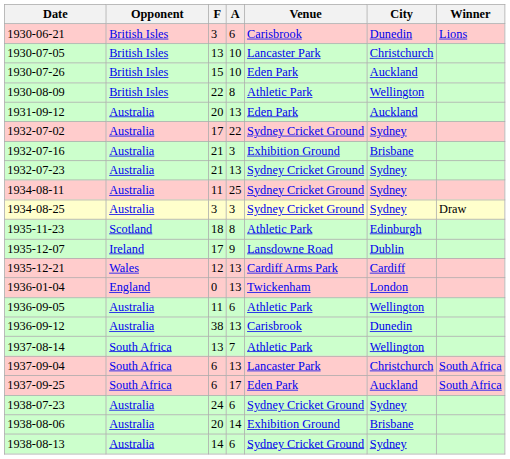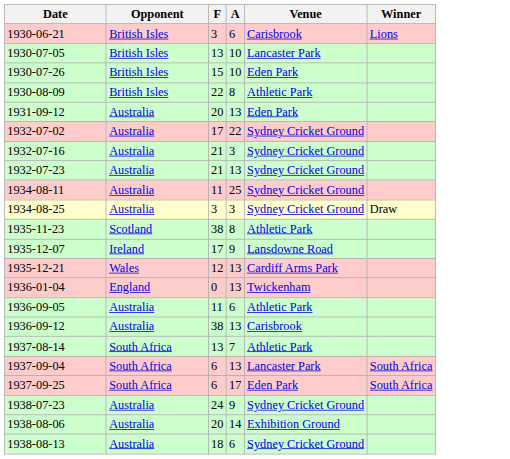- column: City | Dunedin | Christchurch | Auckland | Wellington | Auckland | Sydney | Brisbane | Sydney | Sydney | Sydney | Edinburgh | Dublin | Cardiff | London | Wellington | Dunedin | Wellington | Christchurch | Auckland | Sydney | Brisbane | Sydney
1932-07-16 | Venue: Exhibition Ground -> Sydney Cricket Ground
1935-11-23 | F: 18 -> 38
1938-07-23 | A: 6 -> 9
1938-08-13 | F: 14 -> 18
